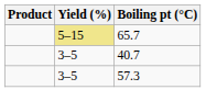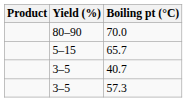+ row: 80–90 | 70.0
65.7 | Yield (%): khaki background -> no background
